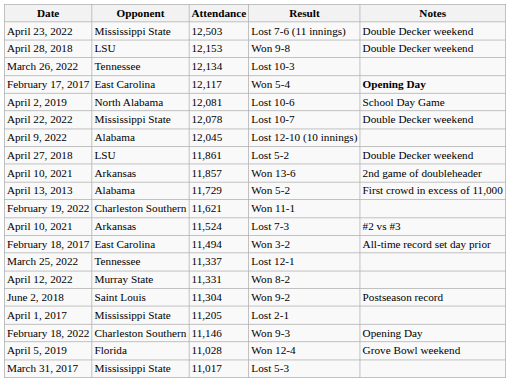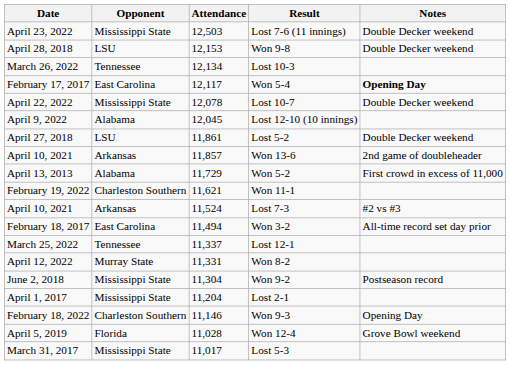- row: April 2, 2019 | North Alabama | 12,081 | Lost 10-6 | School Day Game
Won 9-2 | Opponent: Saint Louis -> Mississippi State
Lost 2-1 | Attendance: 11,205 -> 11,204
